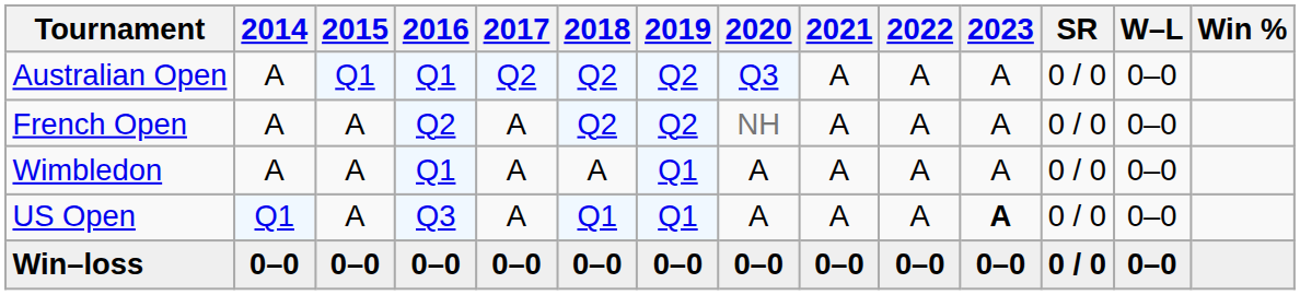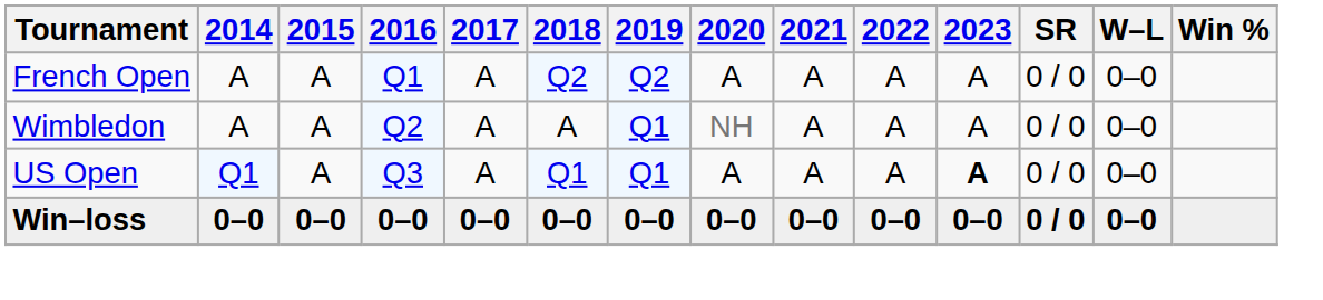- row: Australian Open | A | Q1 | Q1 | Q2 | Q2 | Q2 | Q3 | A | A | A | 0 / 0 | 0–0
French Open | 2016: Q2 -> Q1
French Open | 2020: NH -> A
Wimbledon | 2016: Q1 -> Q2
Wimbledon | 2020: A -> NH
